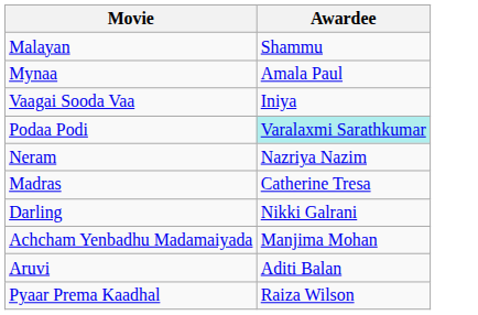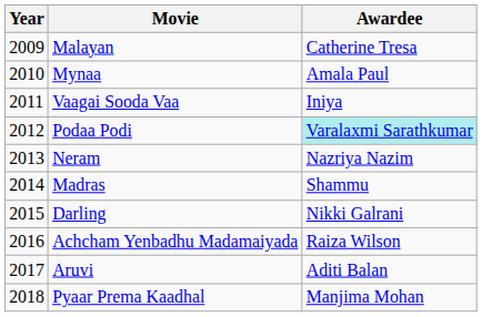+ column: Year | 2009 | 2010 | 2011 | 2012 | 2013 | 2014 | 2015 | 2016 | 2017 | 2018
Malayan | Awardee: Shammu -> Catherine Tresa
Madras | Awardee: Catherine Tresa -> Shammu
Achcham Yenbadhu Madamaiyada | Awardee: Manjima Mohan -> Raiza Wilson
Pyaar Prema Kaadhal | Awardee: Raiza Wilson -> Manjima Mohan
